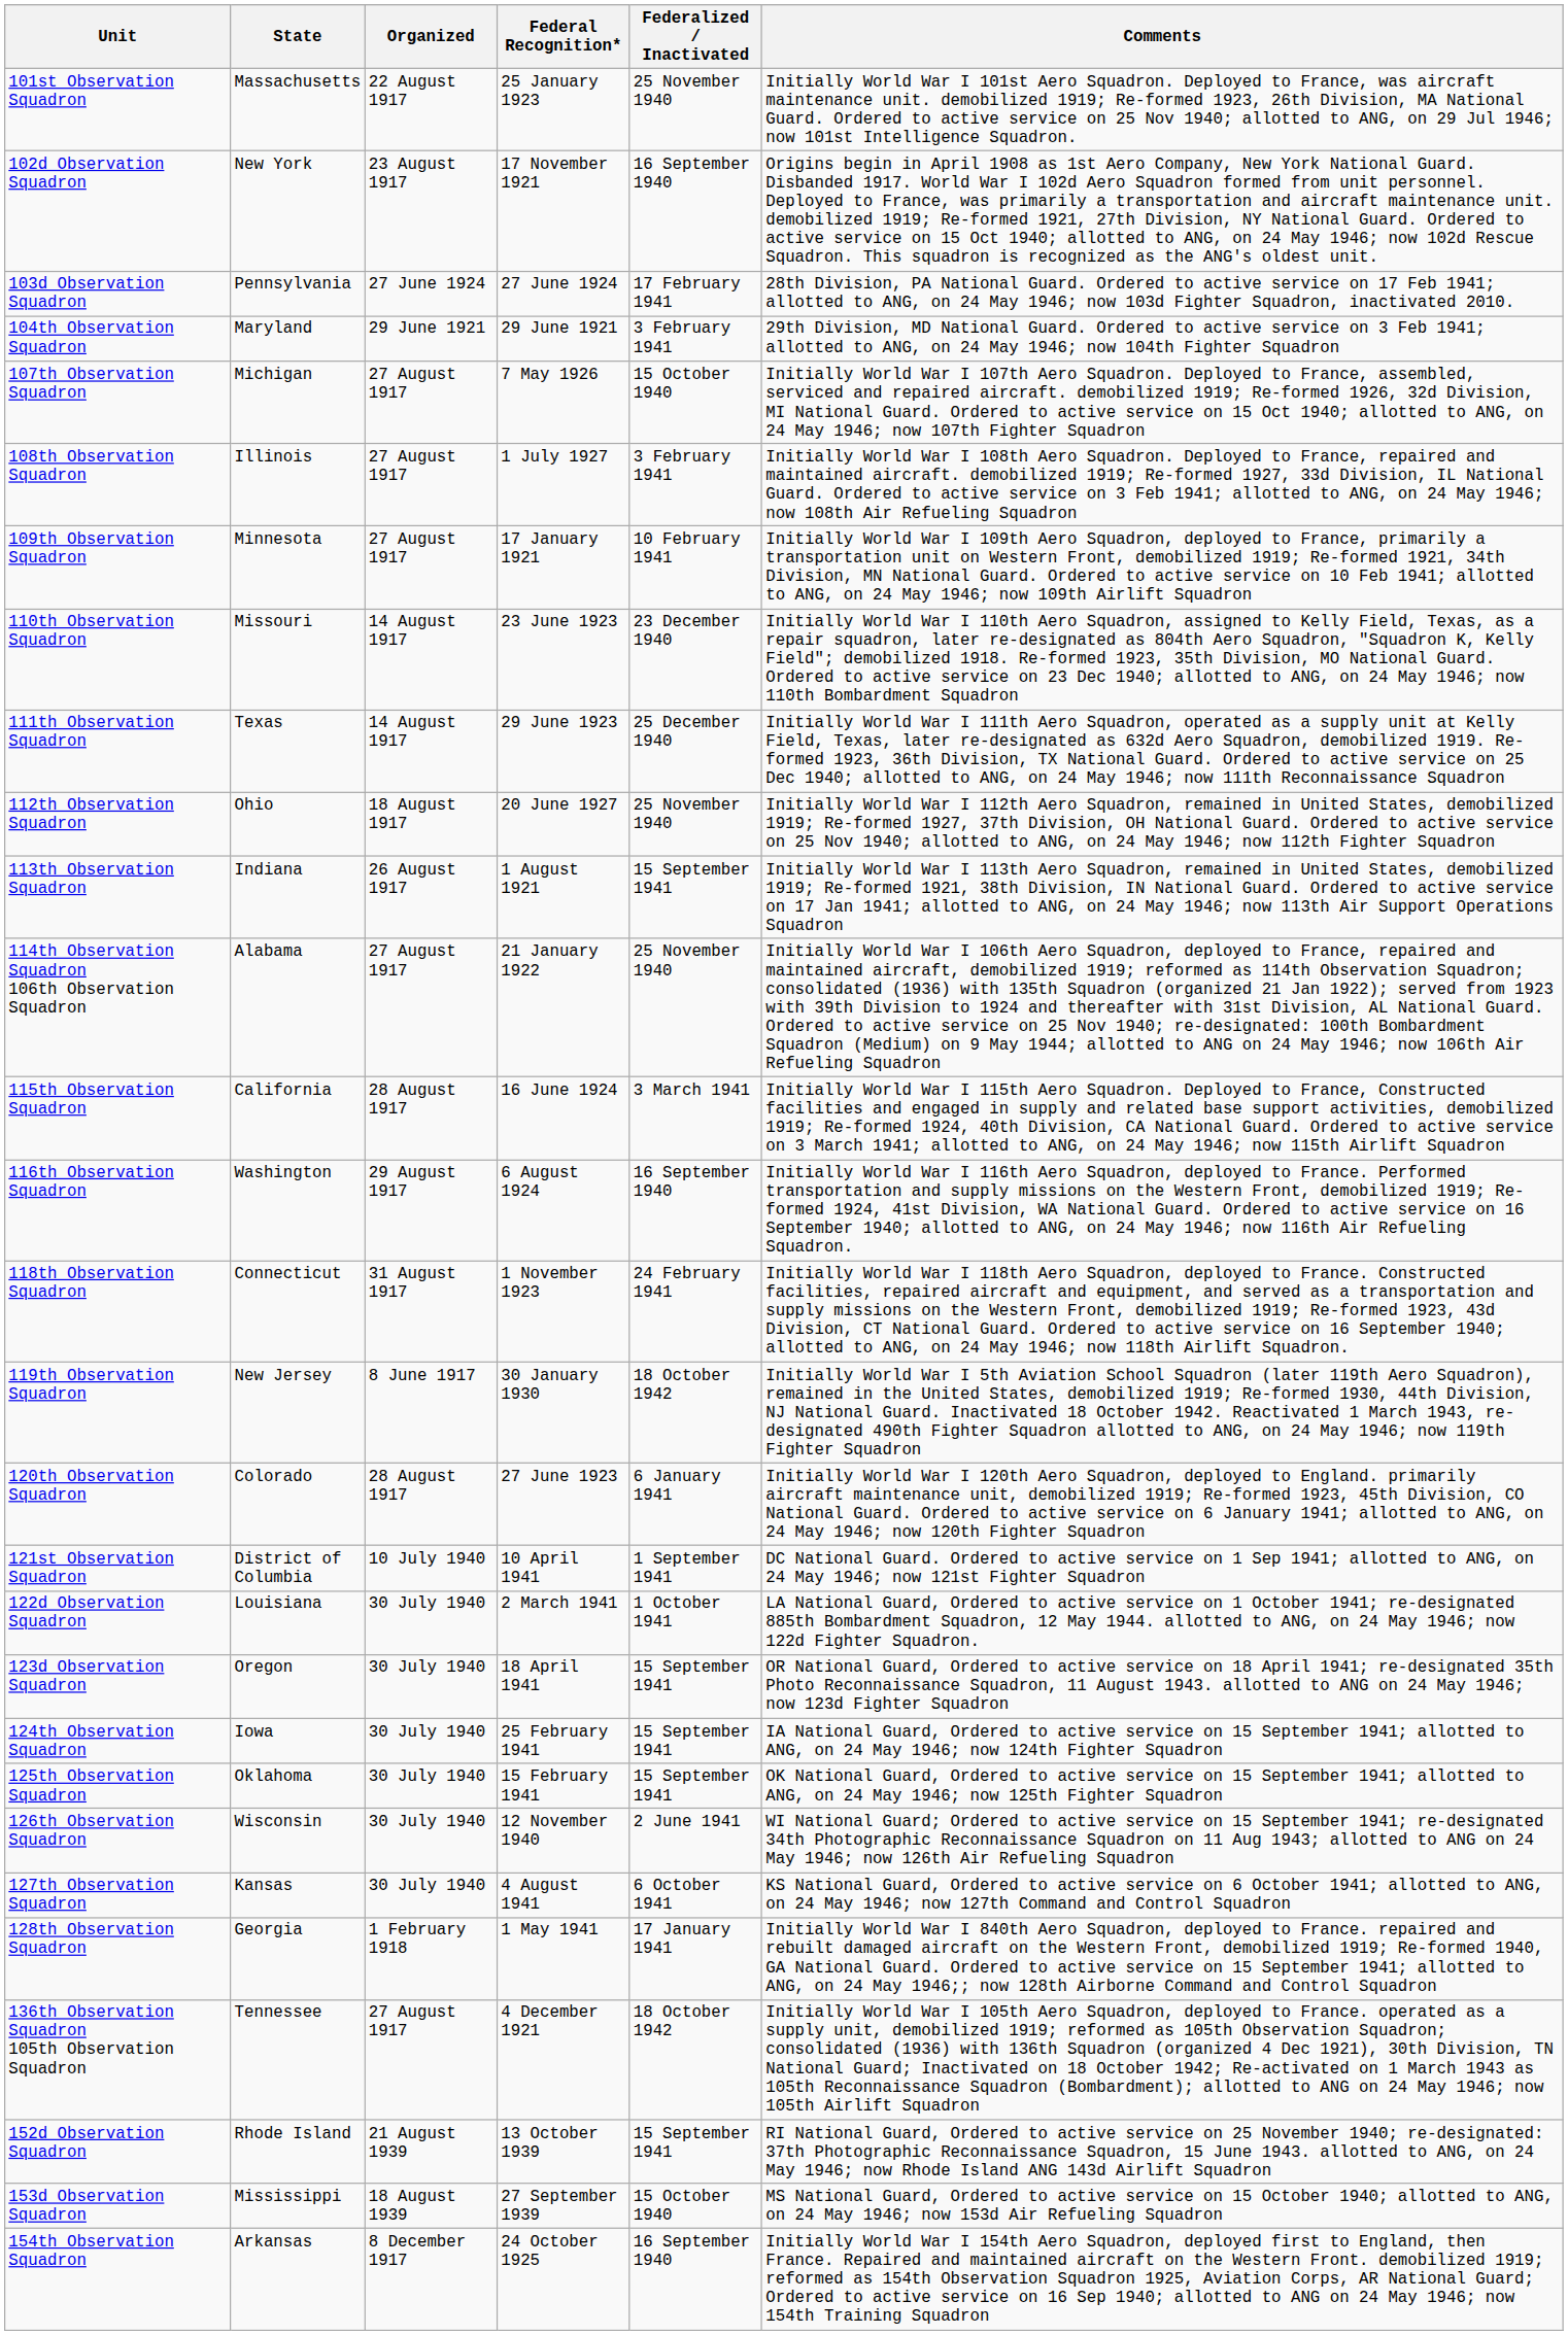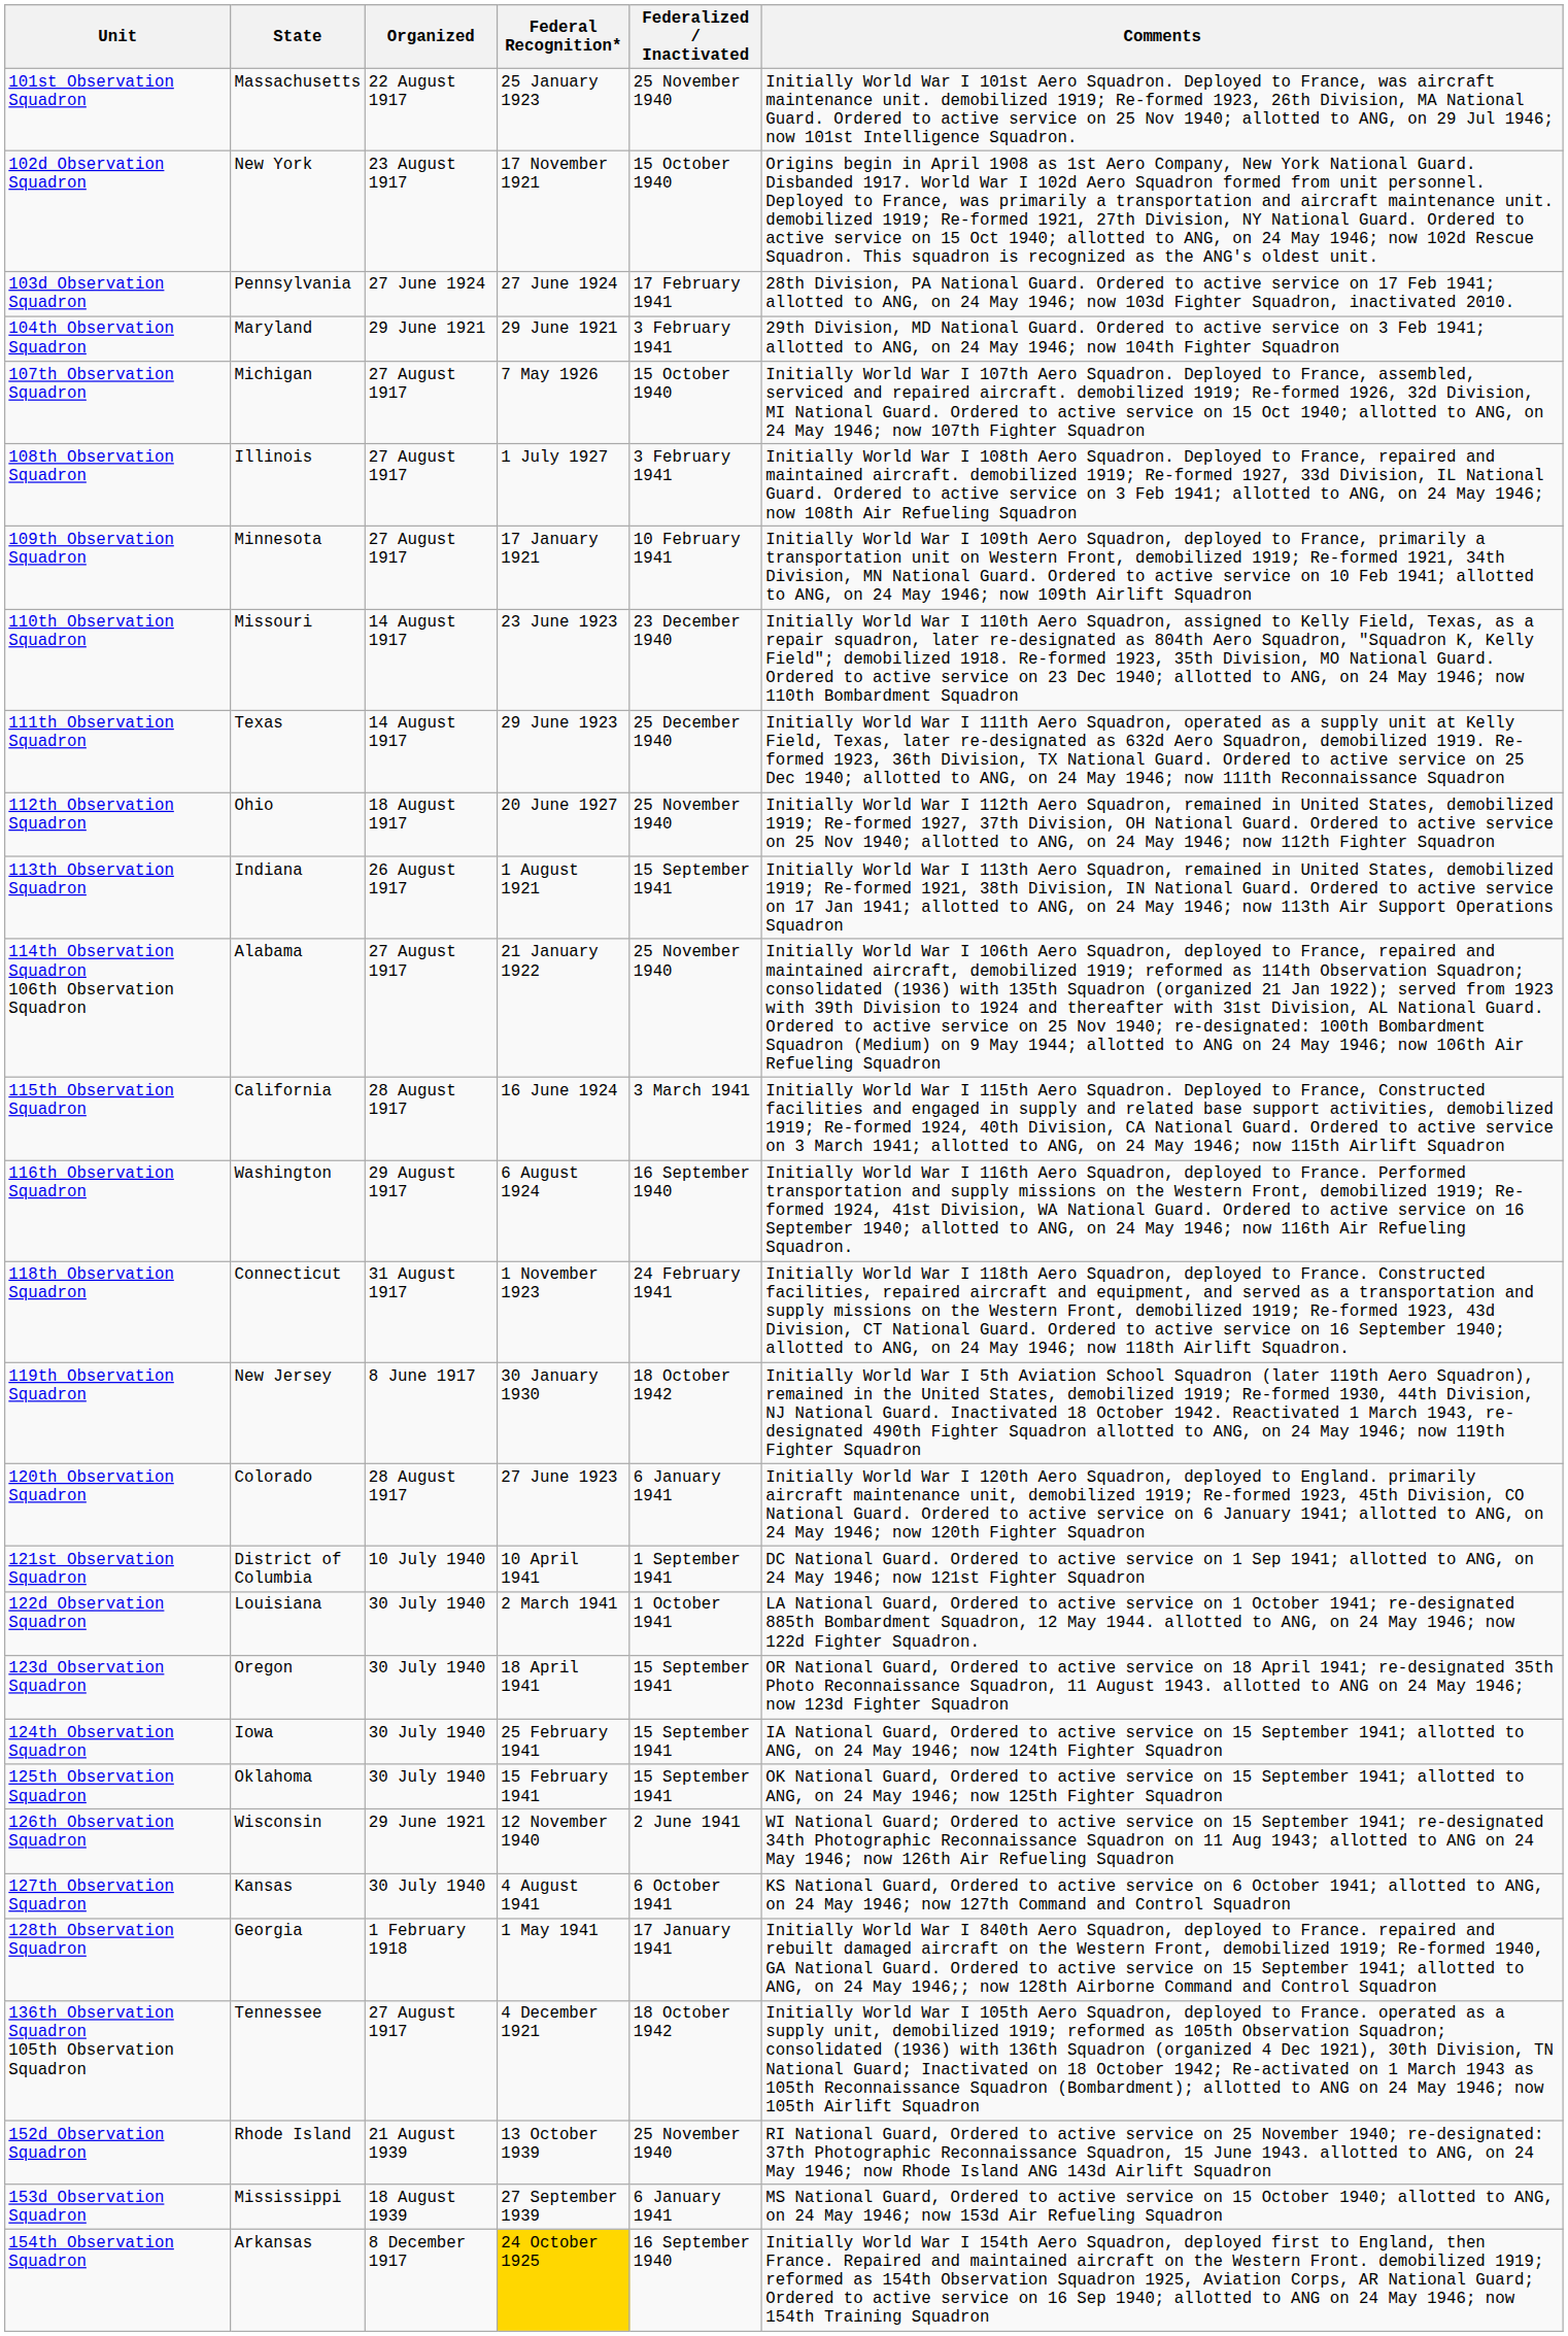102d Observation Squadron | Federalized / Inactivated: 16 September 1940 -> 15 October 1940
126th Observation Squadron | Organized: 30 July 1940 -> 29 June 1921
152d Observation Squadron | Federalized / Inactivated: 15 September 1941 -> 25 November 1940
153d Observation Squadron | Federalized / Inactivated: 15 October 1940 -> 6 January 1941
154th Observation Squadron | Federal Recognition*: no background -> gold background
